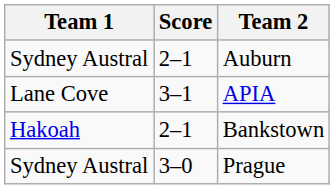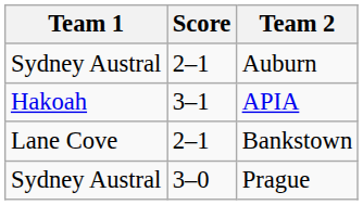APIA | Team 1: Lane Cove -> Hakoah
Bankstown | Team 1: Hakoah -> Lane Cove
